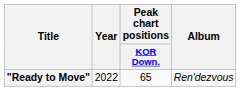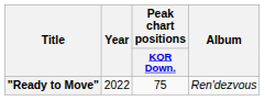"Ready to Move" | Peak chart positions / KOR Down.: 65 -> 75
